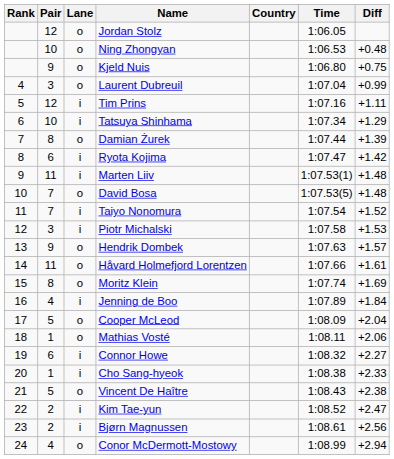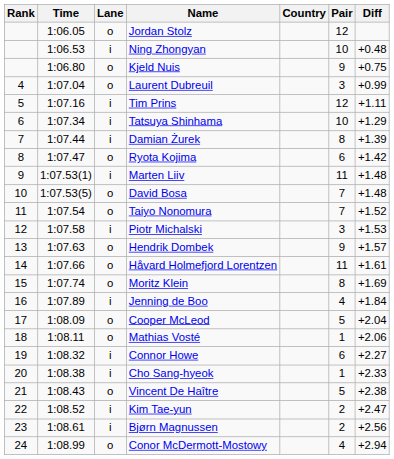columns swapped: Pair <-> Time
Ning Zhongyan | Lane: o -> i
Damian Żurek | Lane: o -> i
Ryota Kojima | Lane: i -> o
Taiyo Nonomura | Lane: i -> o
